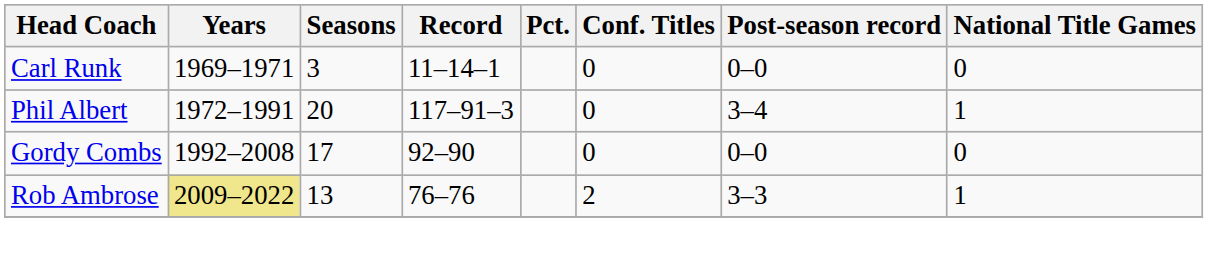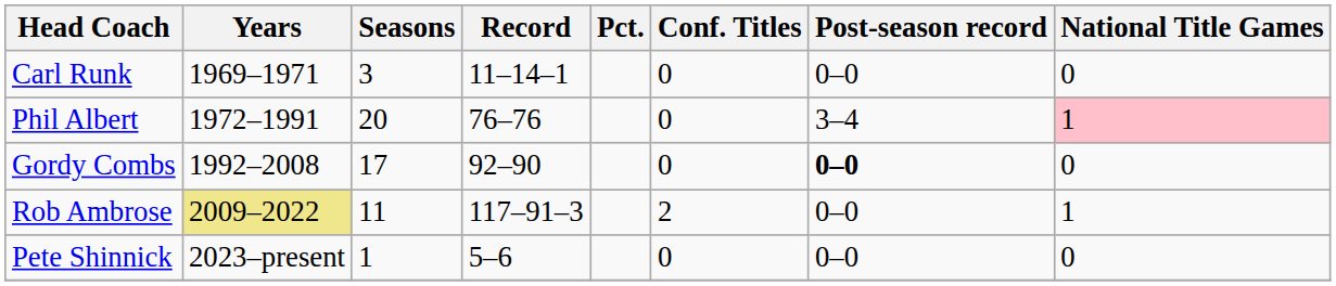Phil Albert | Record: 117–91–3 -> 76–76
Phil Albert | National Title Games: no background -> pink background
Gordy Combs | Post-season record: normal -> bold
Rob Ambrose | Seasons: 13 -> 11
Rob Ambrose | Record: 76–76 -> 117–91–3
Rob Ambrose | Post-season record: 3–3 -> 0–0
+ row: Pete Shinnick | 2023–present | 1 | 5–6 | 0 | 0–0 | 0
